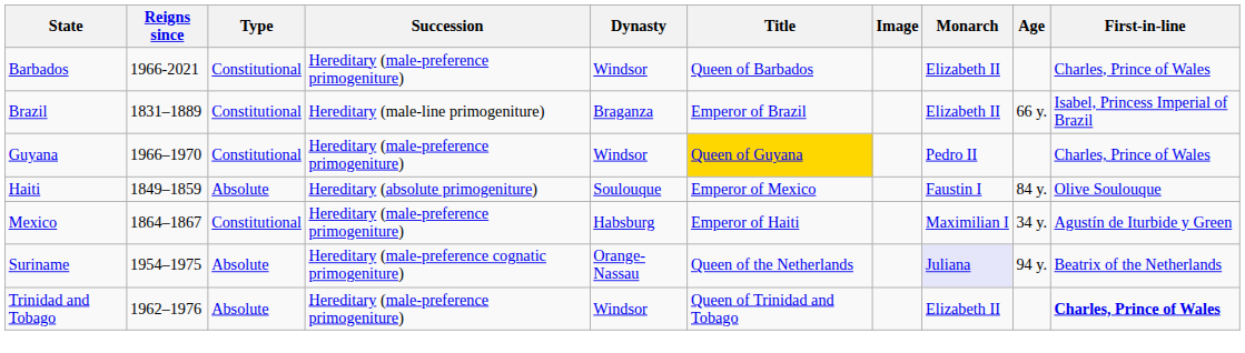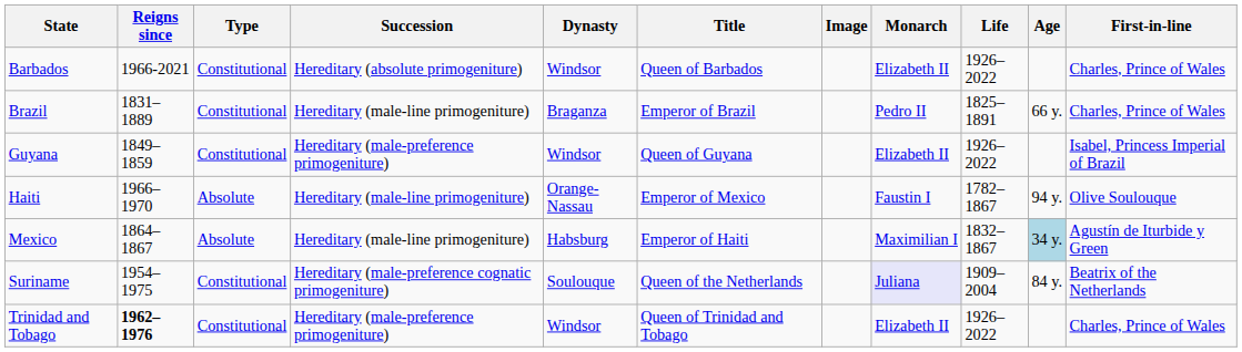+ column: Life | 1926–2022 | 1825–1891 | 1926–2022 | 1782–1867 | 1832–1867 | 1909–2004 | 1926–2022
Barbados | Succession: Hereditary (male-preference primogeniture) -> Hereditary (absolute primogeniture)
Brazil | Monarch: Elizabeth II -> Pedro II
Brazil | First-in-line: Isabel, Princess Imperial of Brazil -> Charles, Prince of Wales
Guyana | Reigns since: 1966–1970 -> 1849–1859
Guyana | Title: gold background -> no background
Guyana | Monarch: Pedro II -> Elizabeth II
Guyana | First-in-line: Charles, Prince of Wales -> Isabel, Princess Imperial of Brazil
Haiti | Reigns since: 1849–1859 -> 1966–1970
Haiti | Succession: Hereditary (absolute primogeniture) -> Hereditary (male-line primogeniture)
Haiti | Dynasty: Soulouque -> Orange-Nassau
Haiti | Age: 84 y. -> 94 y.
Mexico | Type: Constitutional -> Absolute
Mexico | Succession: Hereditary (male-preference primogeniture) -> Hereditary (male-line primogeniture)
Mexico | Age: no background -> lightblue background
Suriname | Type: Absolute -> Constitutional
Suriname | Dynasty: Orange-Nassau -> Soulouque
Suriname | Age: 94 y. -> 84 y.
Trinidad and Tobago | Reigns since: normal -> bold
Trinidad and Tobago | Type: Absolute -> Constitutional
Trinidad and Tobago | First-in-line: bold -> normal
